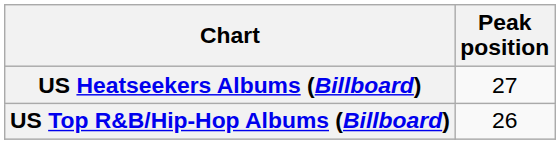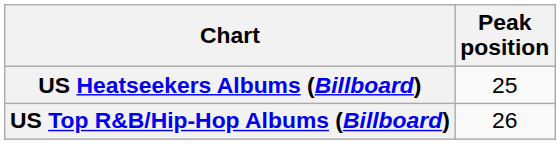US Heatseekers Albums (Billboard) | Peak position: 27 -> 25
